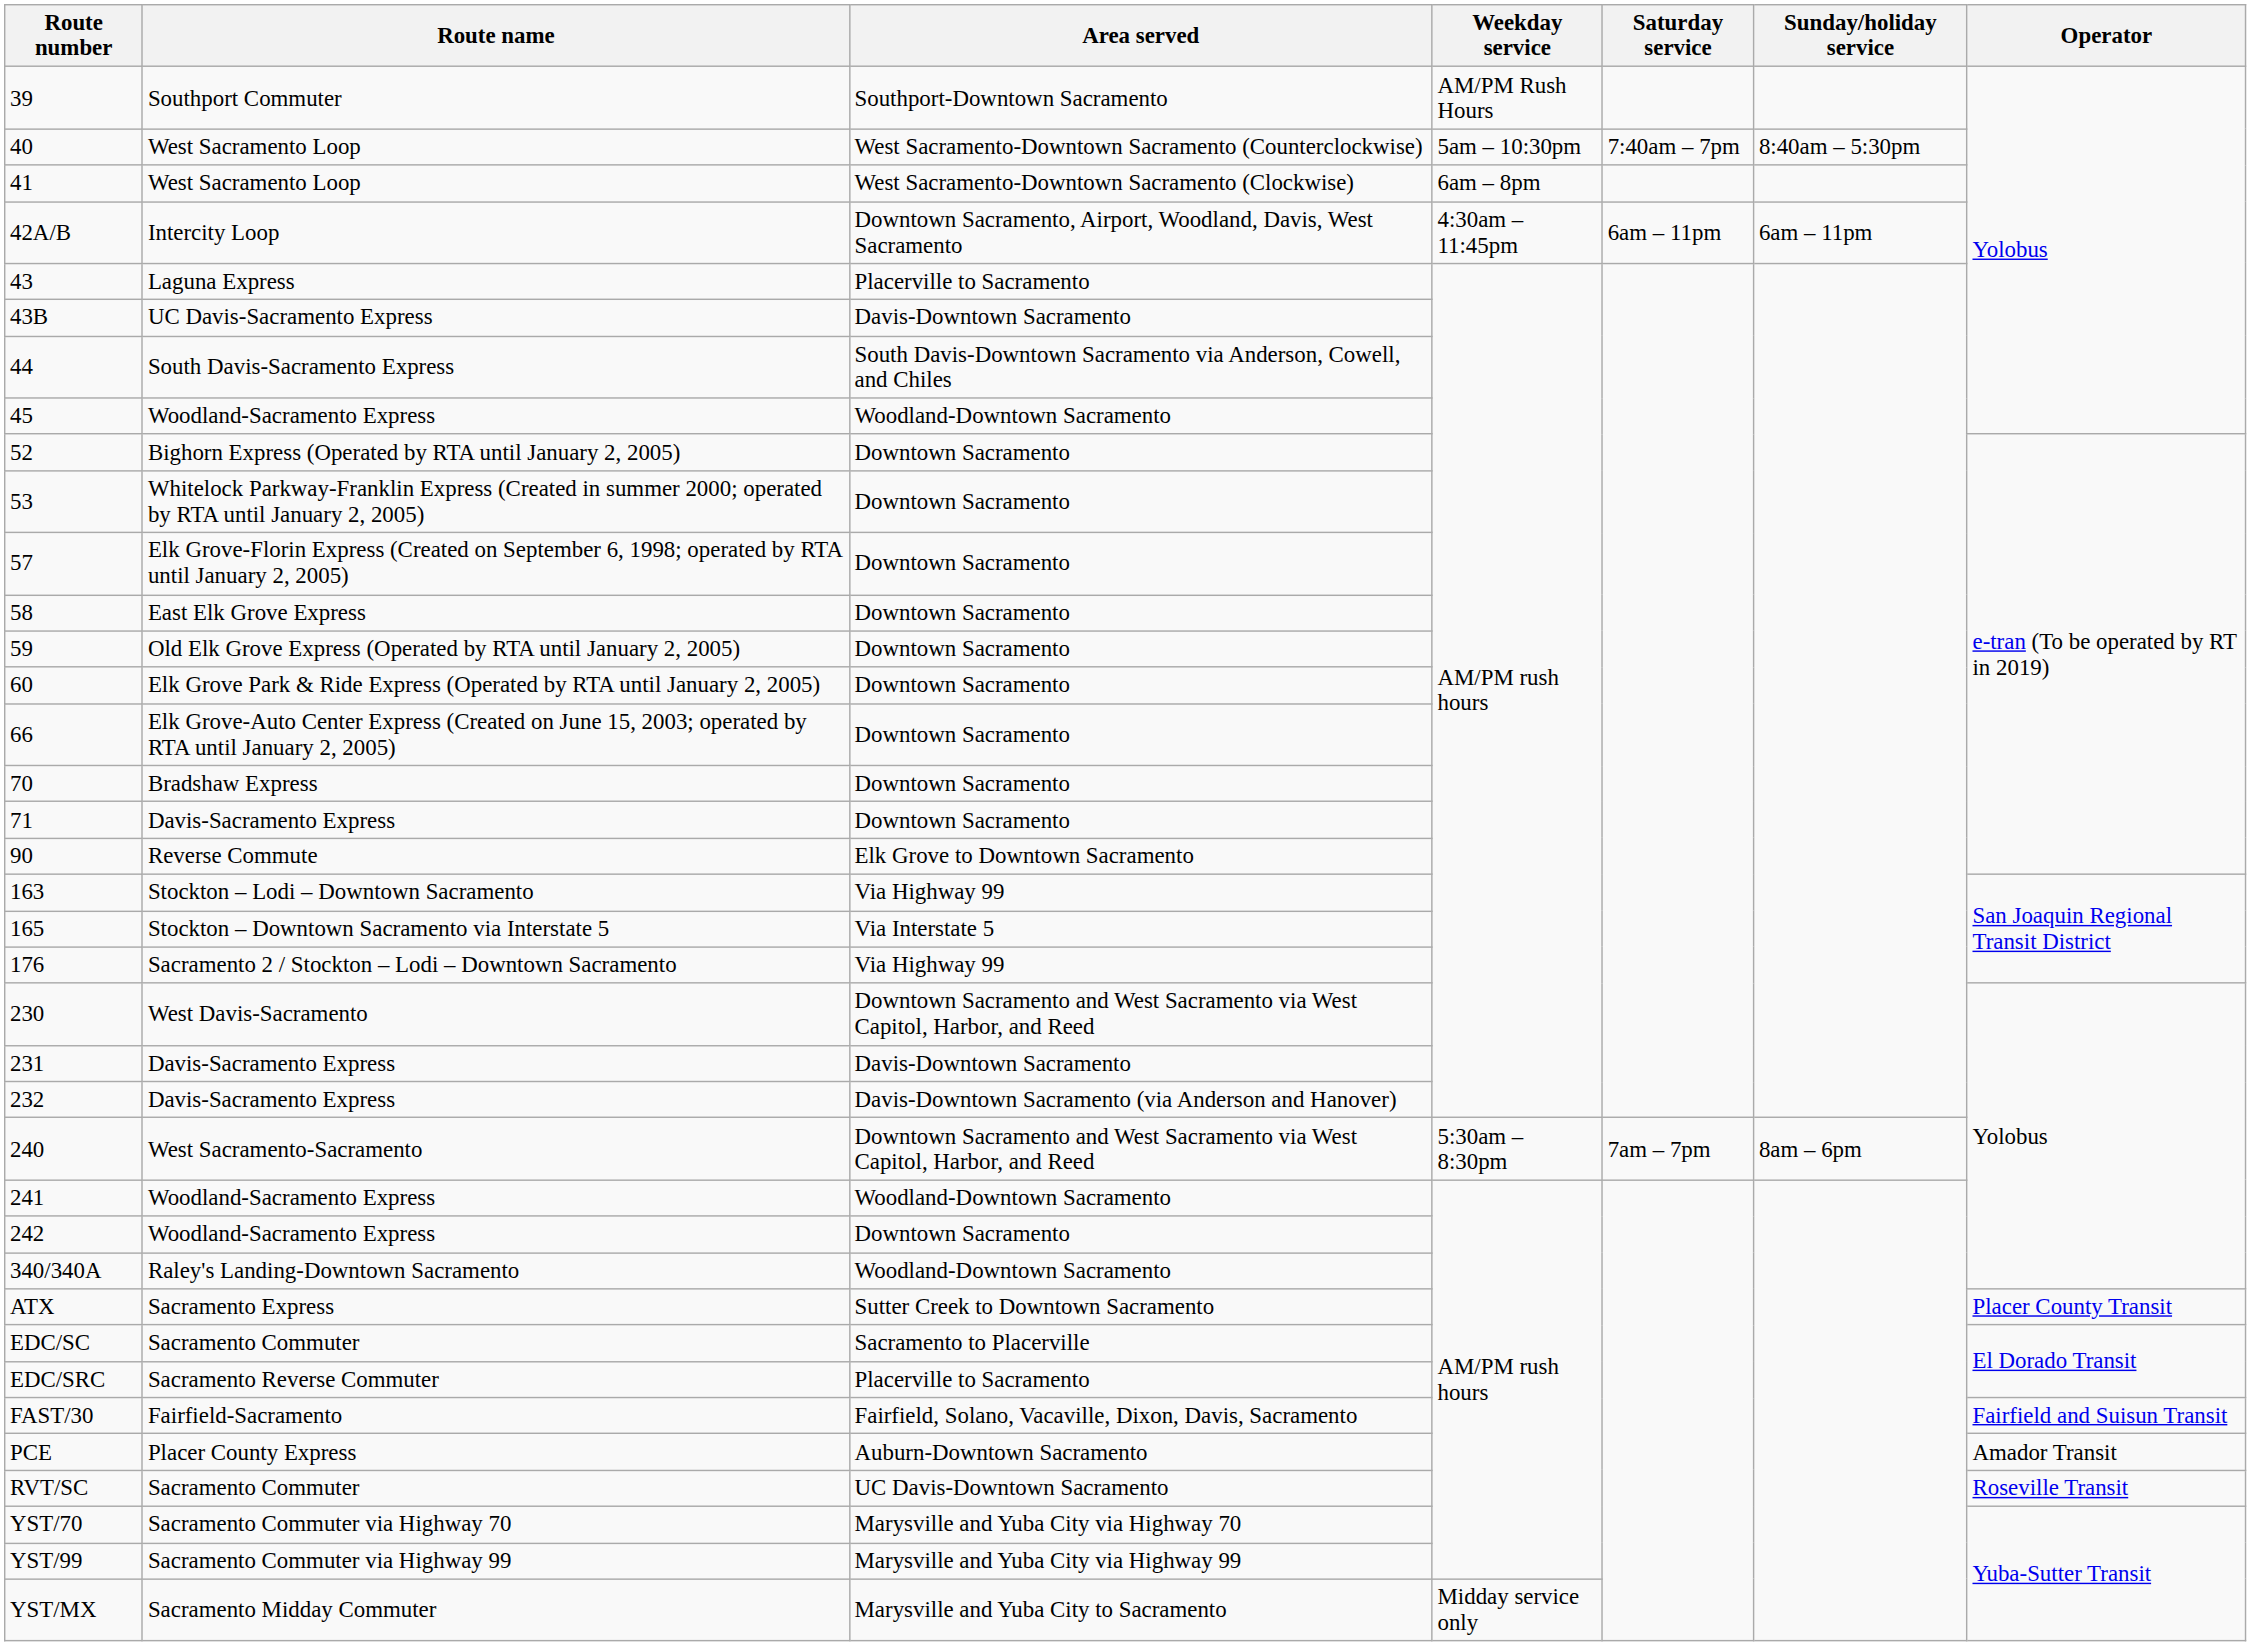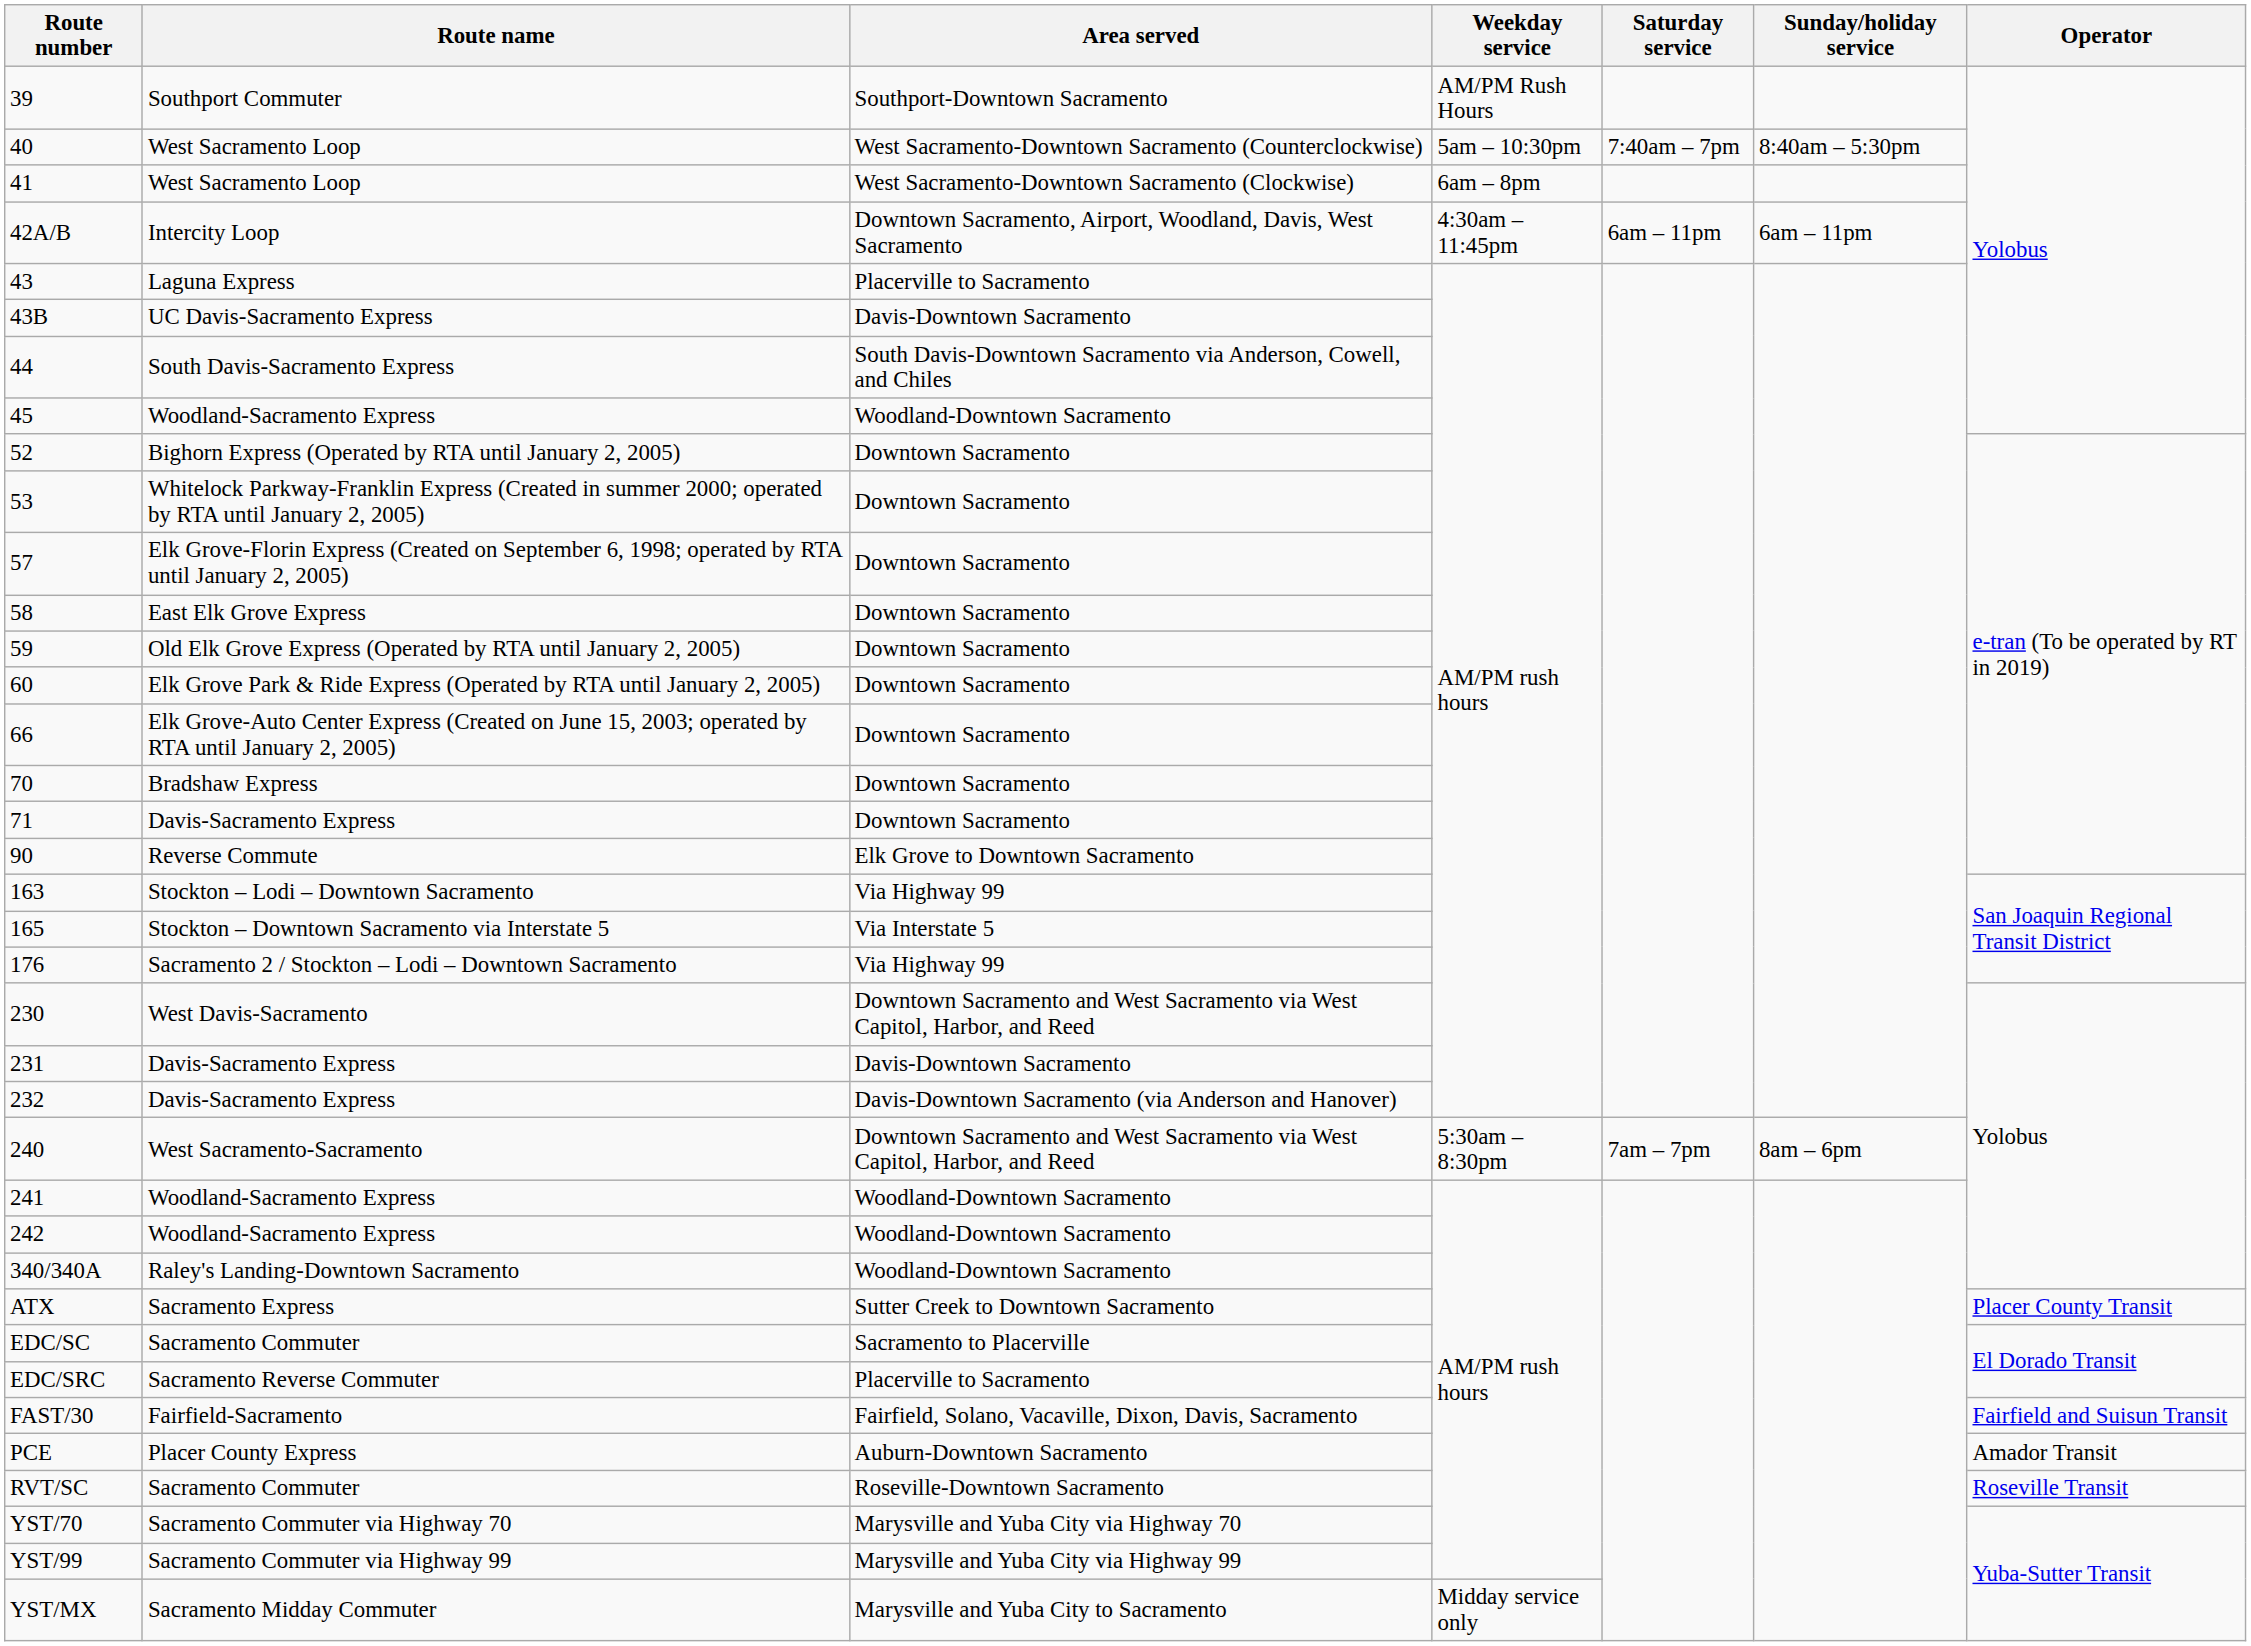242 | Area served: Downtown Sacramento -> Woodland-Downtown Sacramento
RVT/SC | Area served: UC Davis-Downtown Sacramento -> Roseville-Downtown Sacramento
